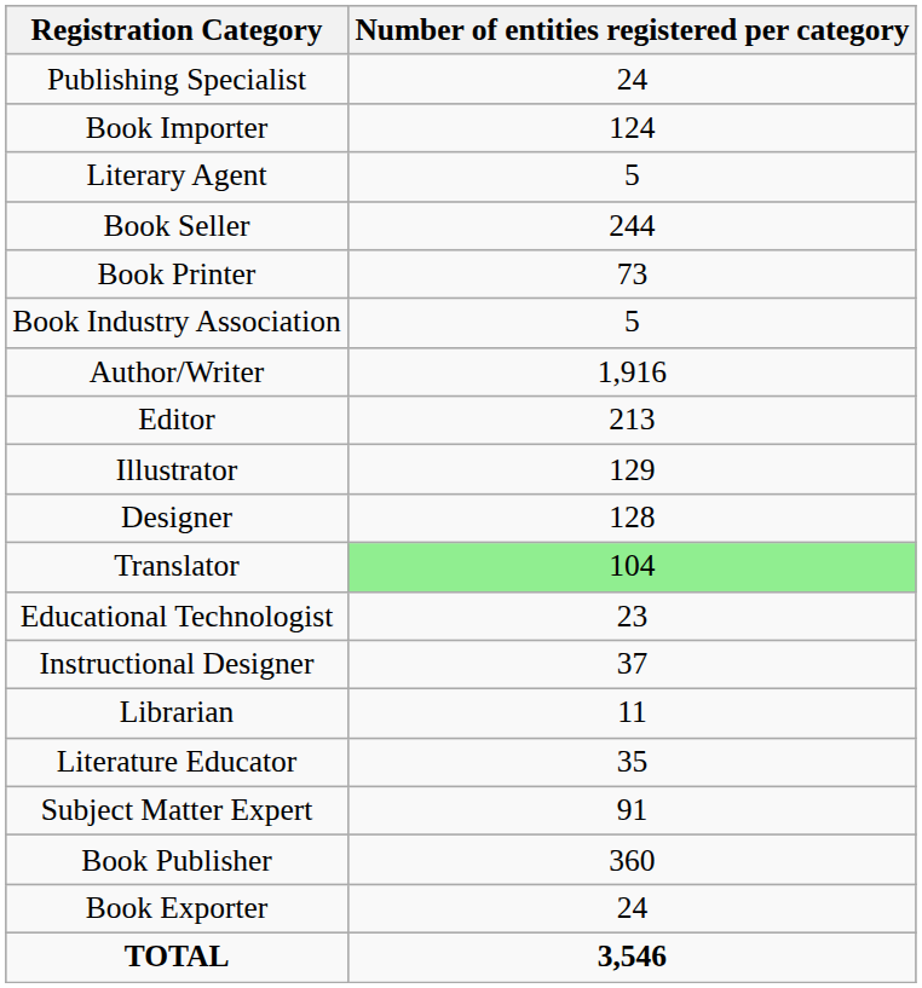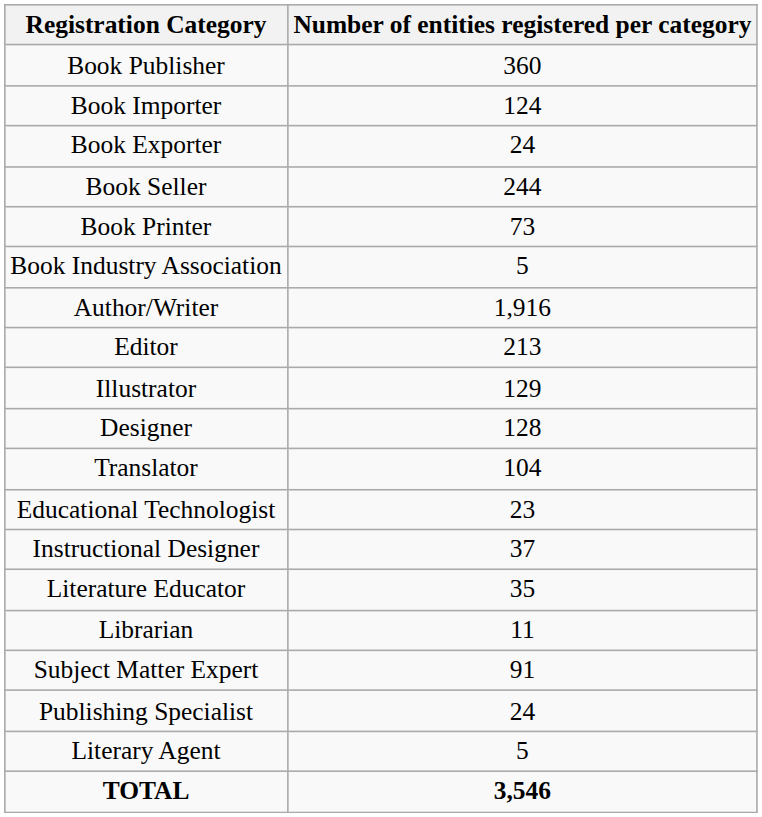rows swapped: Book Publisher <-> Publishing Specialist
rows swapped: Book Exporter <-> Literary Agent
Translator | Number of entities registered per category: lightgreen background -> no background
rows swapped: Librarian <-> Literature Educator
